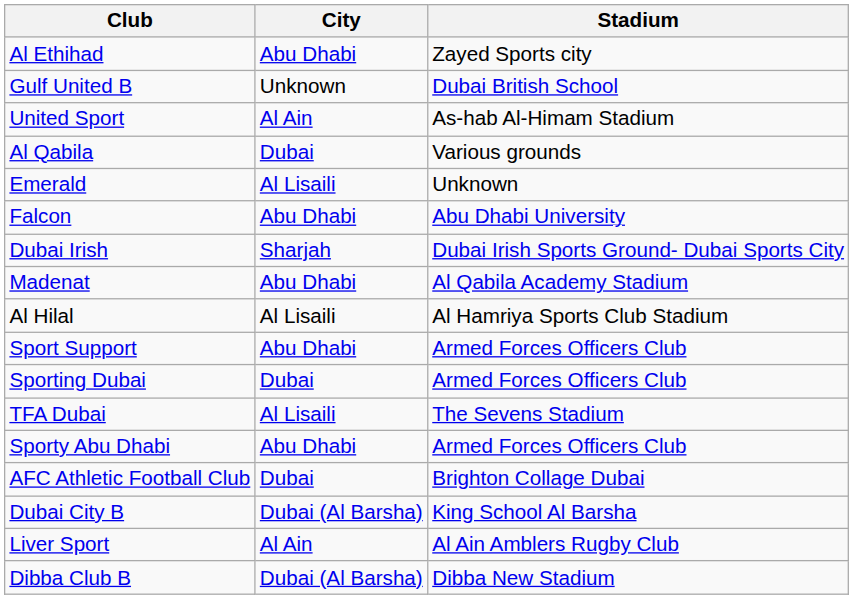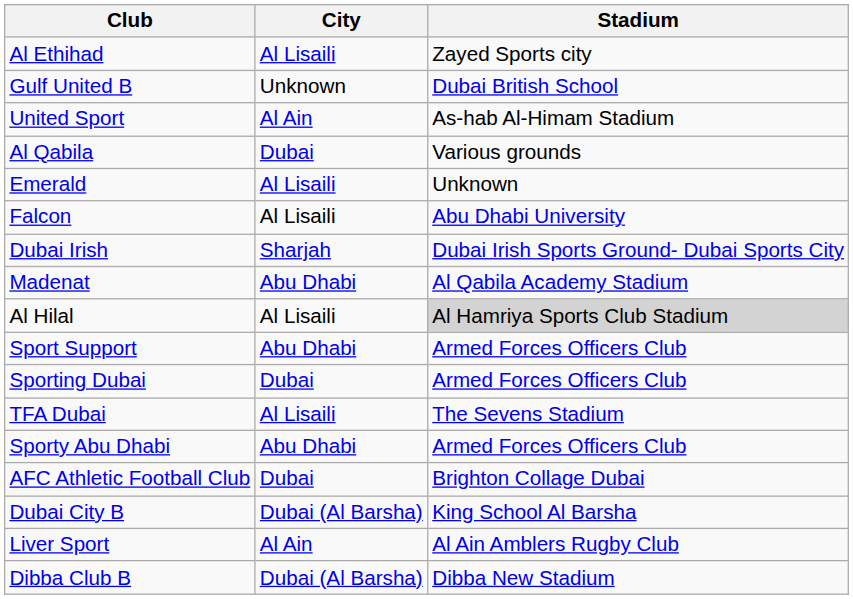Al Ethihad | City: Abu Dhabi -> Al Lisaili
Falcon | City: Abu Dhabi -> Al Lisaili
Al Hilal | Stadium: no background -> lightgrey background
